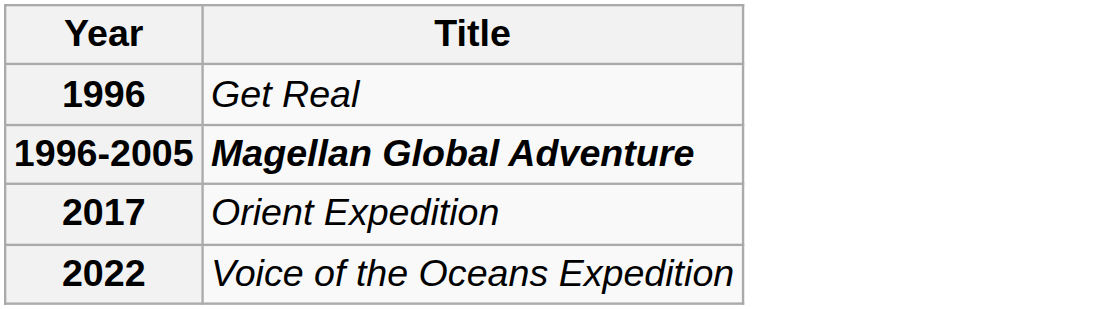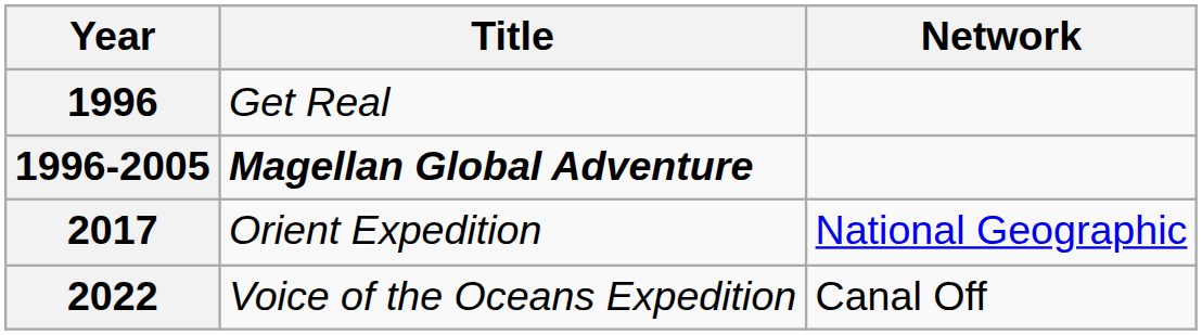+ column: Network | National Geographic | Canal Off
